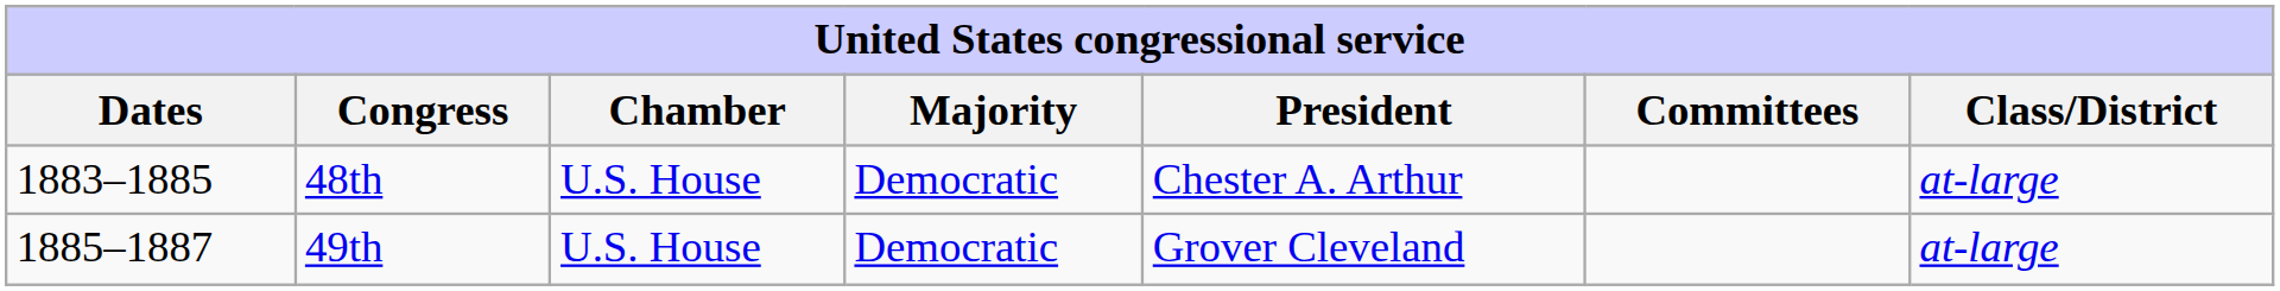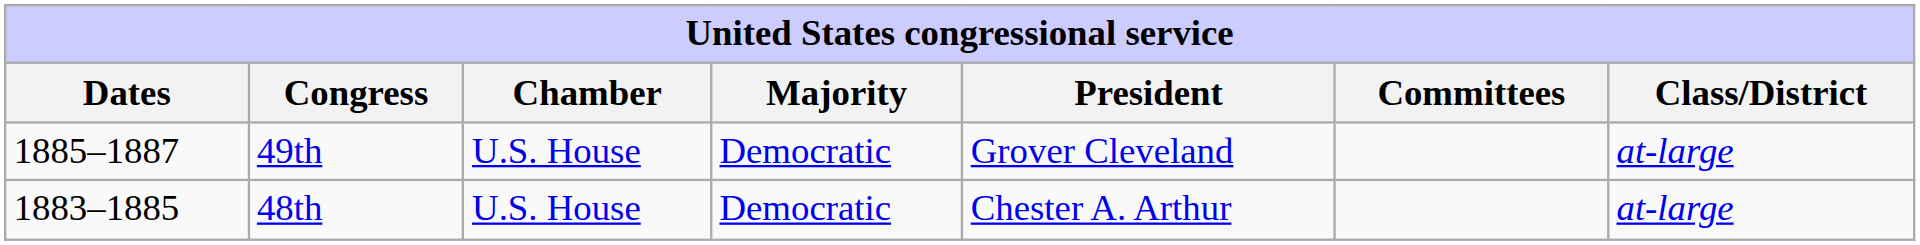rows swapped: 48th <-> 49th
